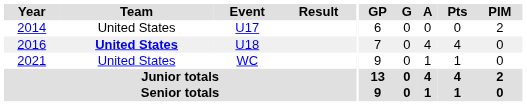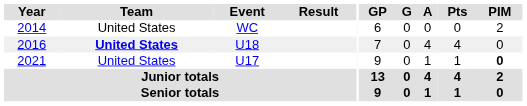2014 | Event: U17 -> WC
2021 | Event: WC -> U17
2021 | PIM: normal -> bold
